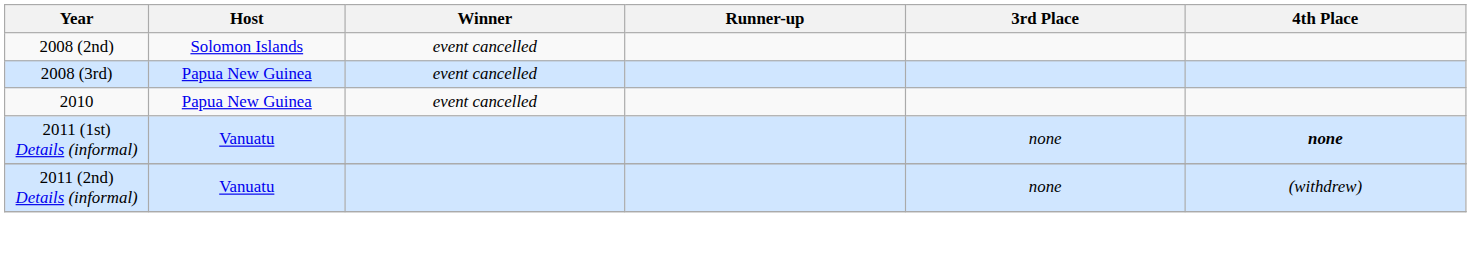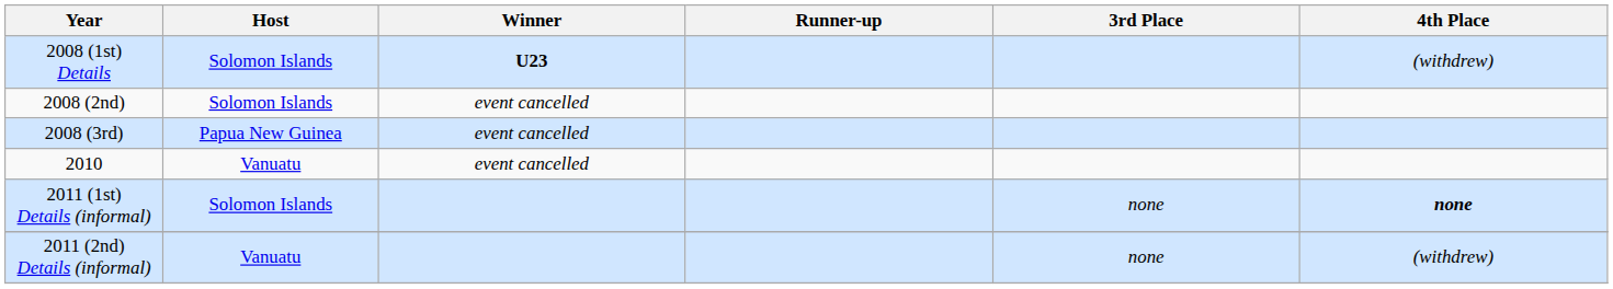+ row: 2008 (1st) Details | Solomon Islands | U23 | (withdrew)
2010 | Host: Papua New Guinea -> Vanuatu
2011 (1st) Details (informal) | Host: Vanuatu -> Solomon Islands
